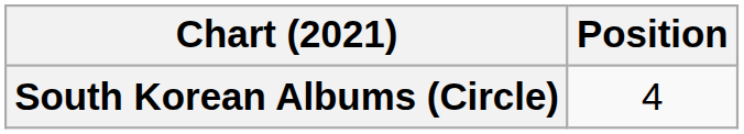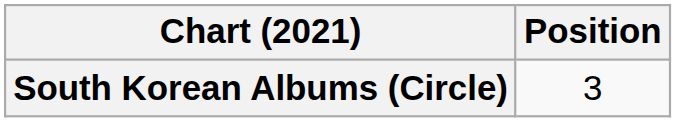South Korean Albums (Circle) | Position: 4 -> 3
